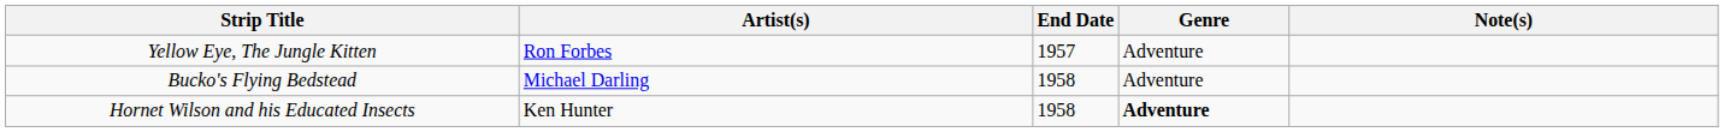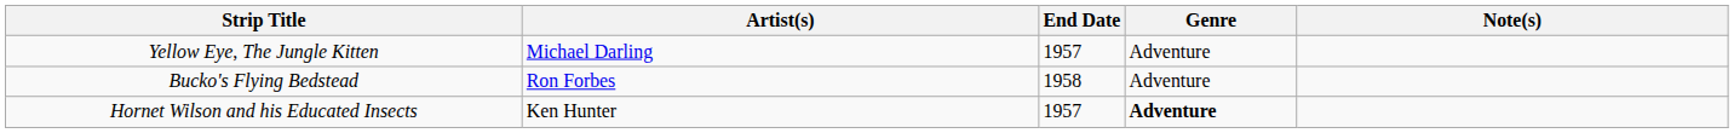Yellow Eye, The Jungle Kitten | Artist(s): Ron Forbes -> Michael Darling
Bucko's Flying Bedstead | Artist(s): Michael Darling -> Ron Forbes
Hornet Wilson and his Educated Insects | End Date: 1958 -> 1957
